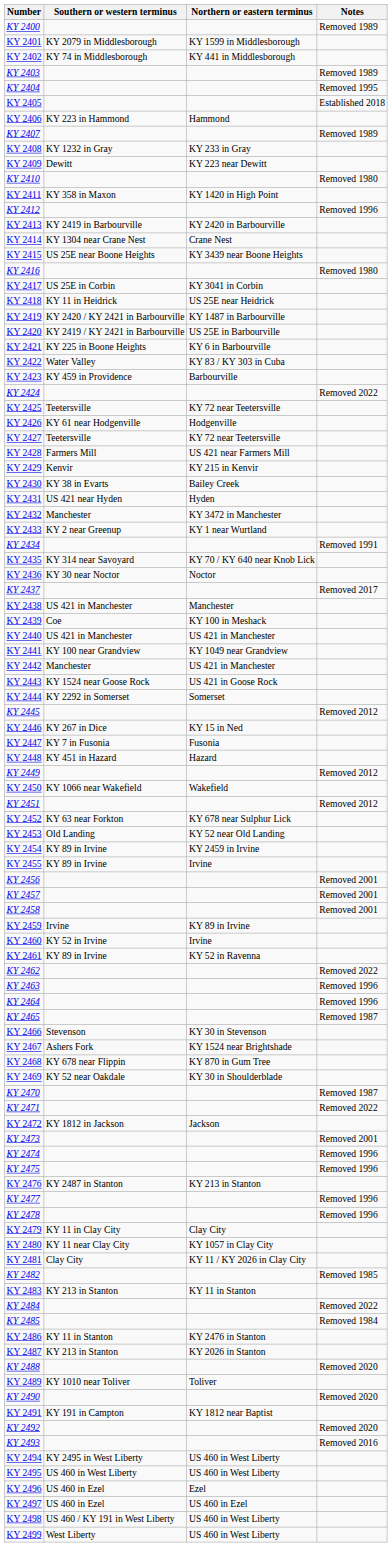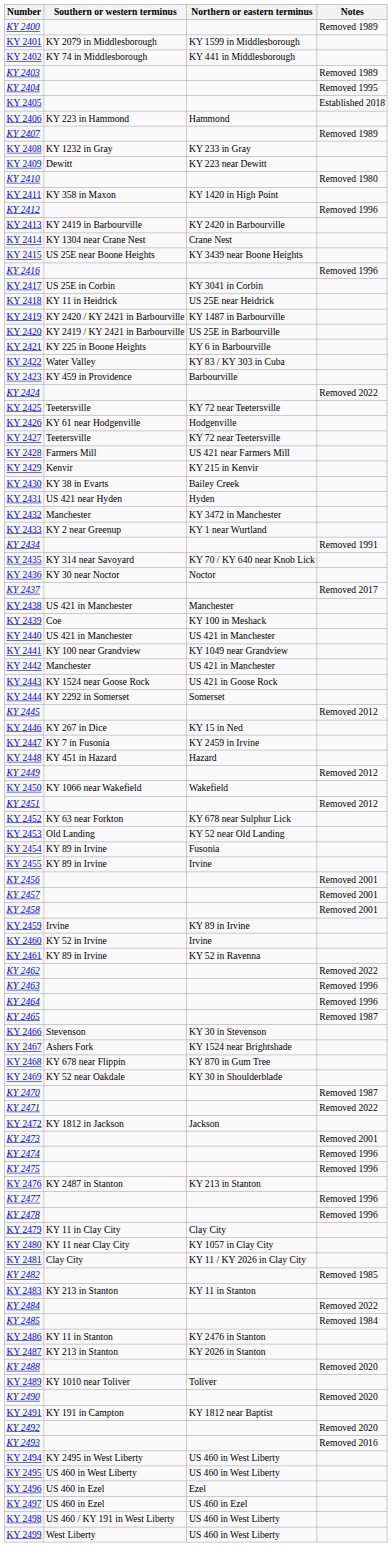KY 2416 | Notes: Removed 1980 -> Removed 1996
KY 2447 | Northern or eastern terminus: Fusonia -> KY 2459 in Irvine
KY 2454 | Northern or eastern terminus: KY 2459 in Irvine -> Fusonia
